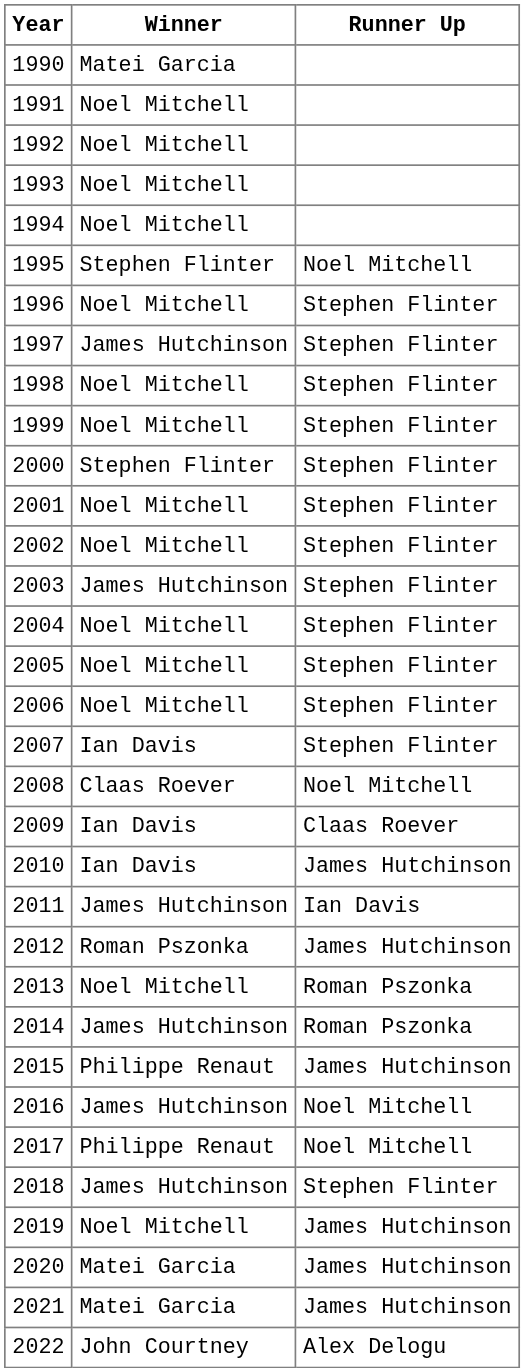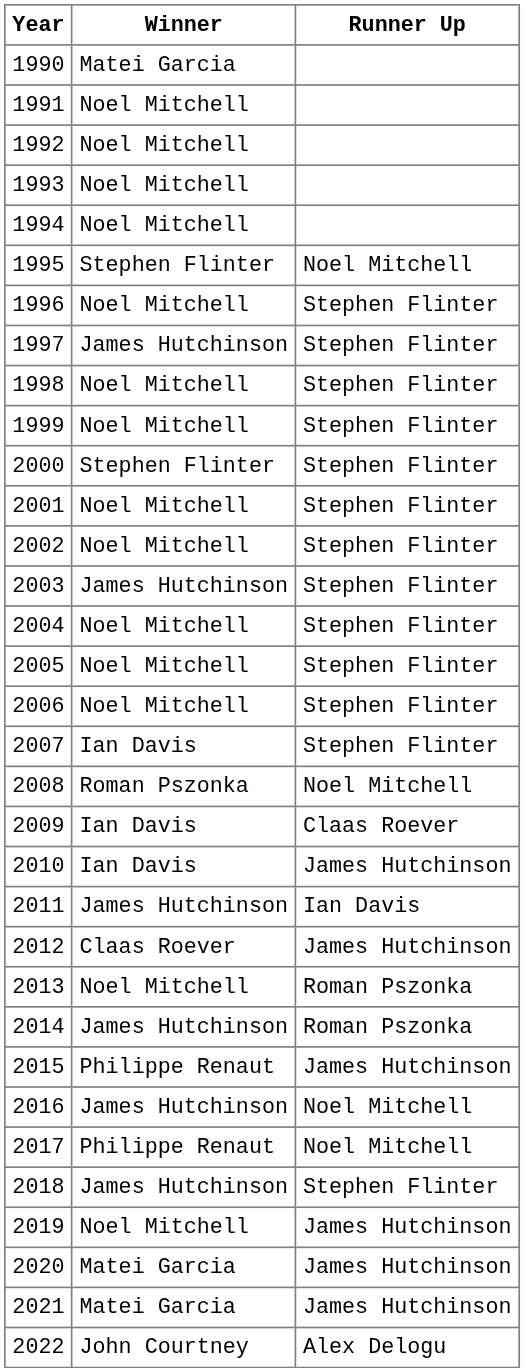2008 | Winner: Claas Roever -> Roman Pszonka
2012 | Winner: Roman Pszonka -> Claas Roever
